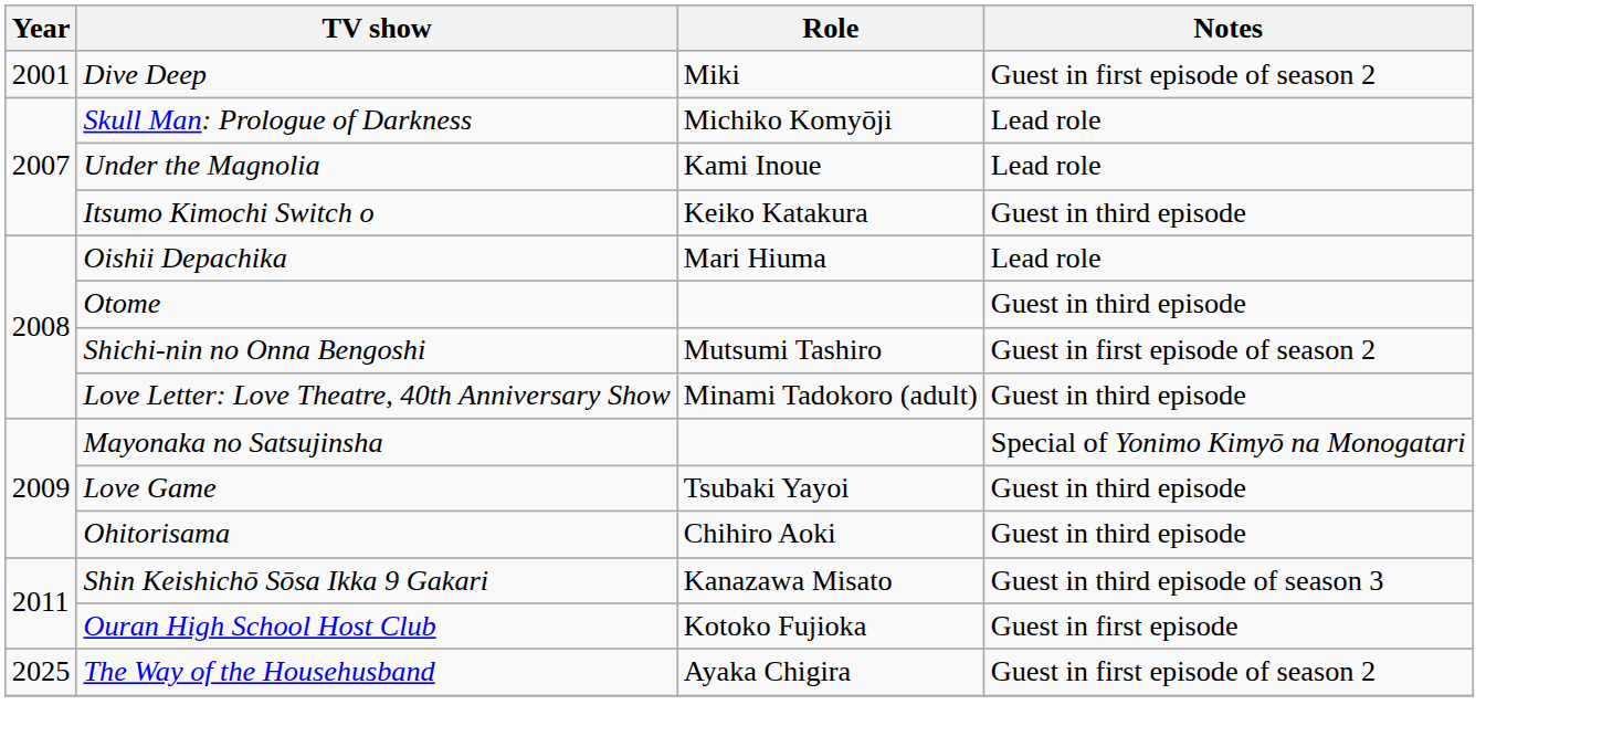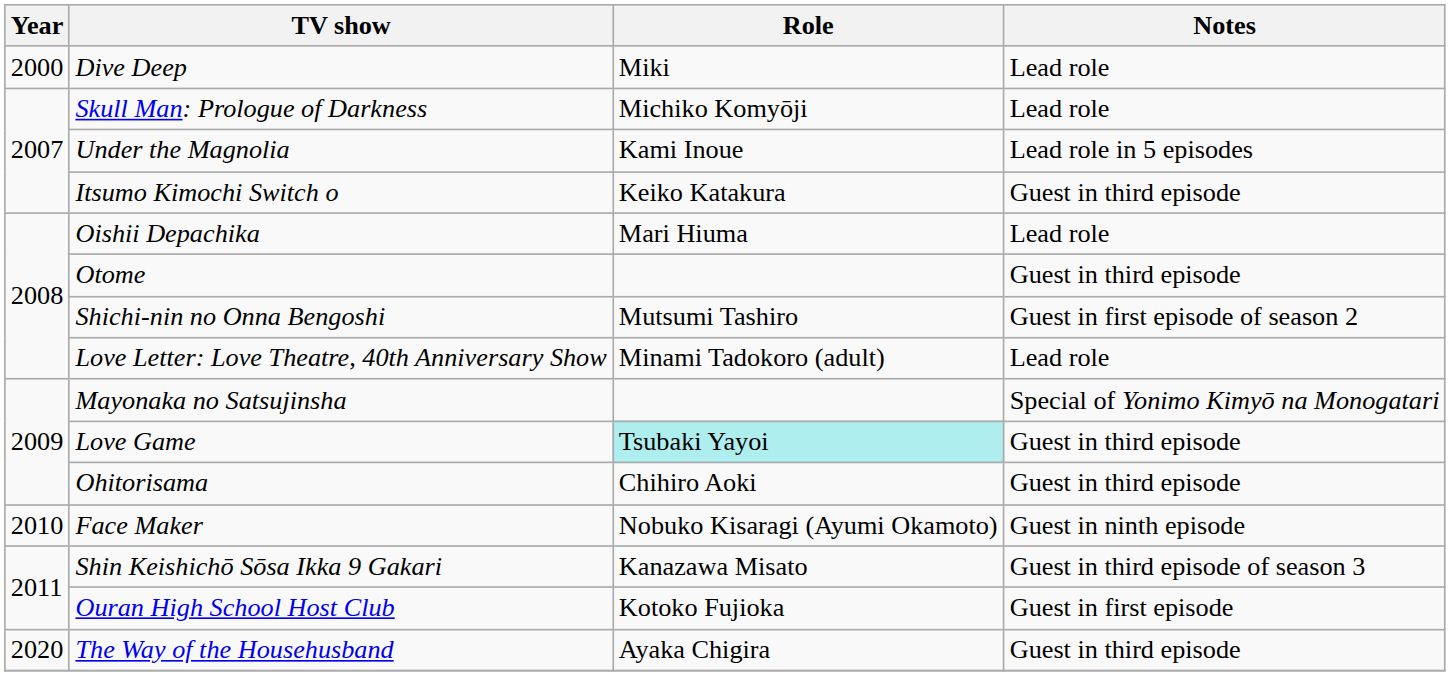Dive Deep | Year: 2001 -> 2000
Dive Deep | Notes: Guest in first episode of season 2 -> Lead role
Under the Magnolia | Notes: Lead role -> Lead role in 5 episodes
Love Letter: Love Theatre, 40th Anniversary Show | Notes: Guest in third episode -> Lead role
Love Game | Role: no background -> paleturquoise background
+ row: 2010 | Face Maker | Nobuko Kisaragi (Ayumi Okamoto) | Guest in ninth episode
The Way of the Househusband | Year: 2025 -> 2020
The Way of the Househusband | Notes: Guest in first episode of season 2 -> Guest in third episode
